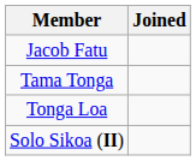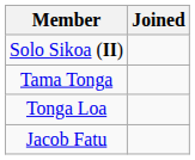rows swapped: Solo Sikoa (II) <-> Jacob Fatu
